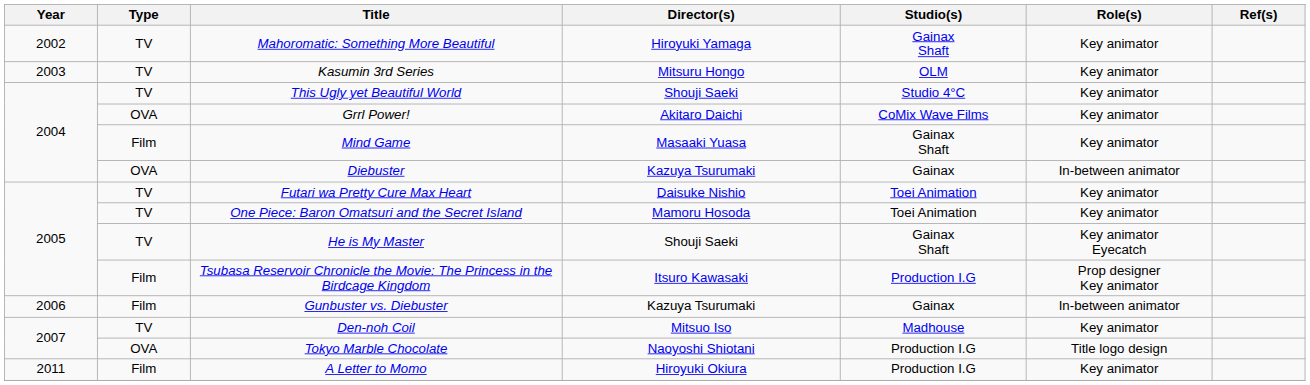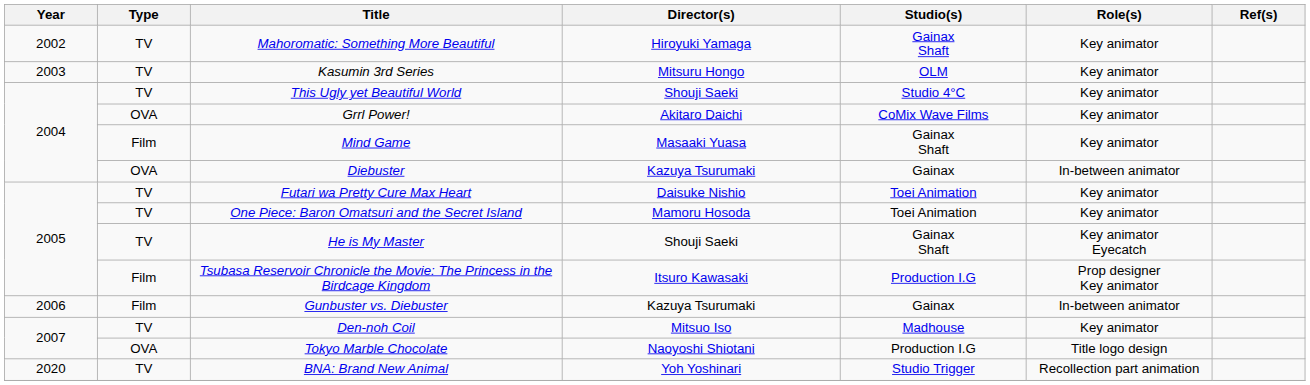- row: 2011 | Film | A Letter to Momo | Hiroyuki Okiura | Production I.G | Key animator
+ row: 2020 | TV | BNA: Brand New Animal | Yoh Yoshinari | Studio Trigger | Recollection part animation
